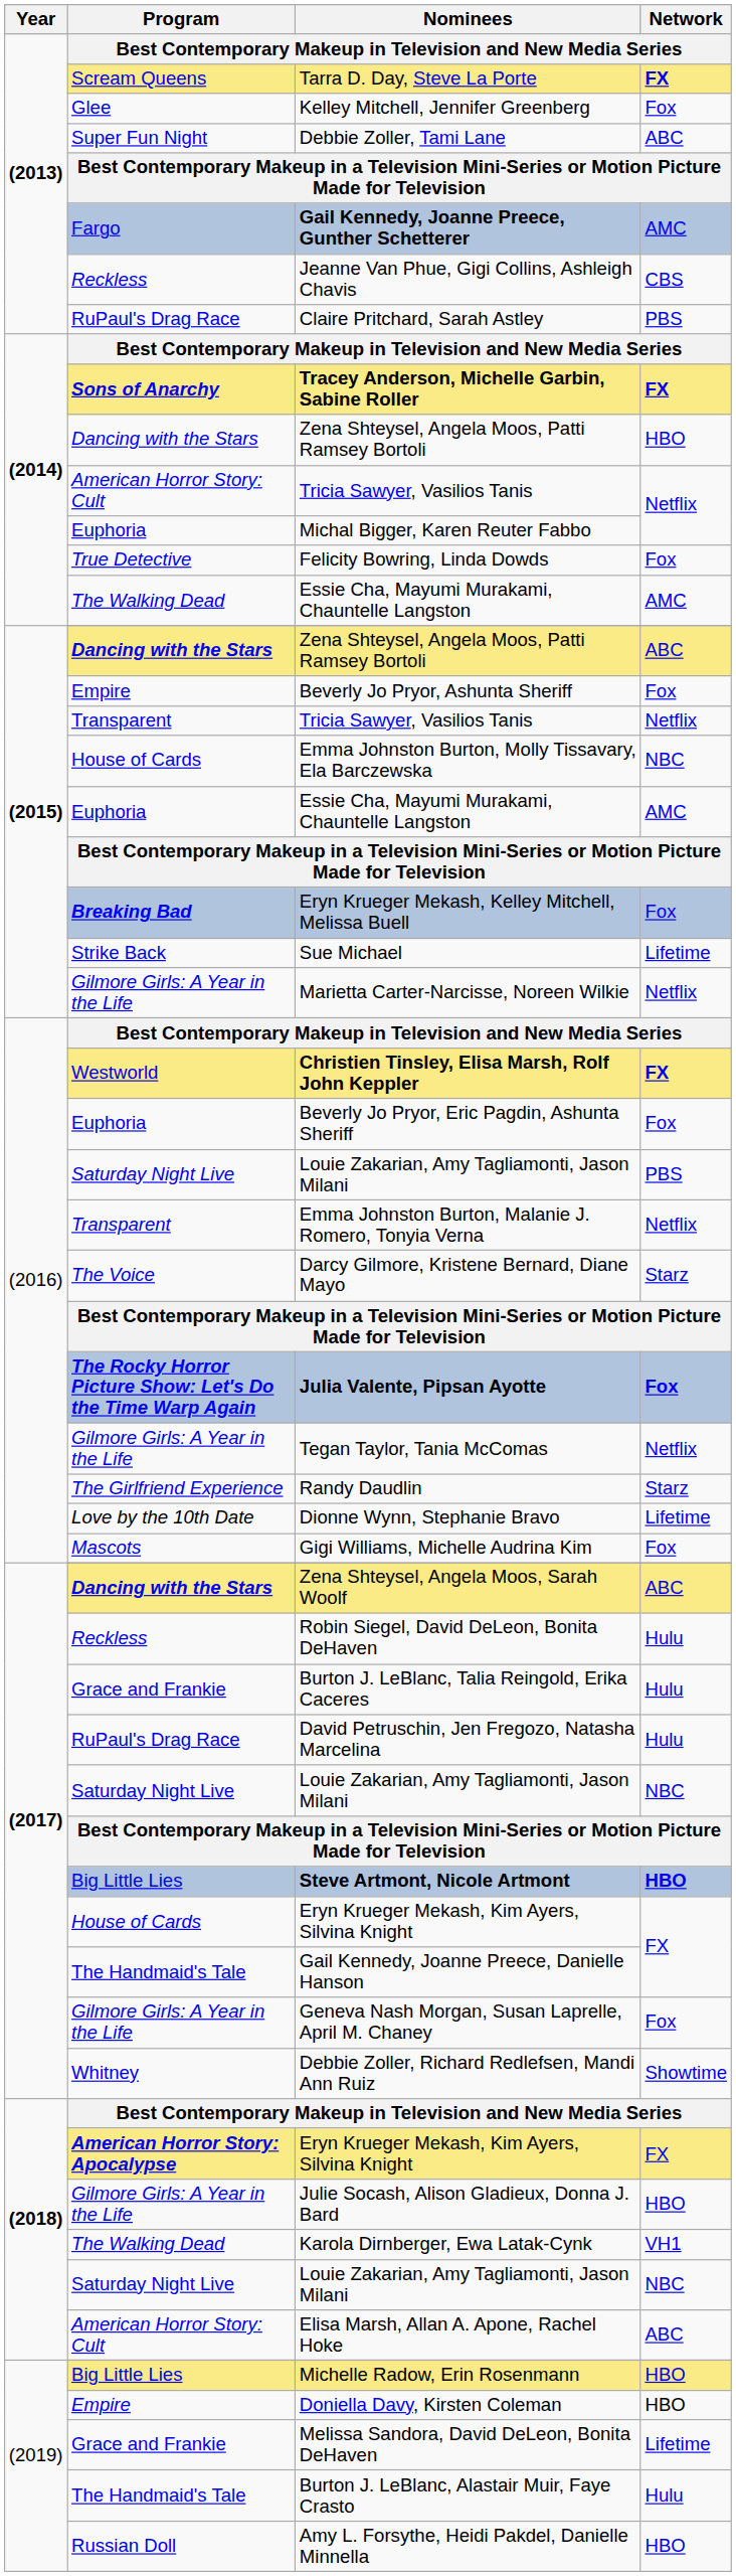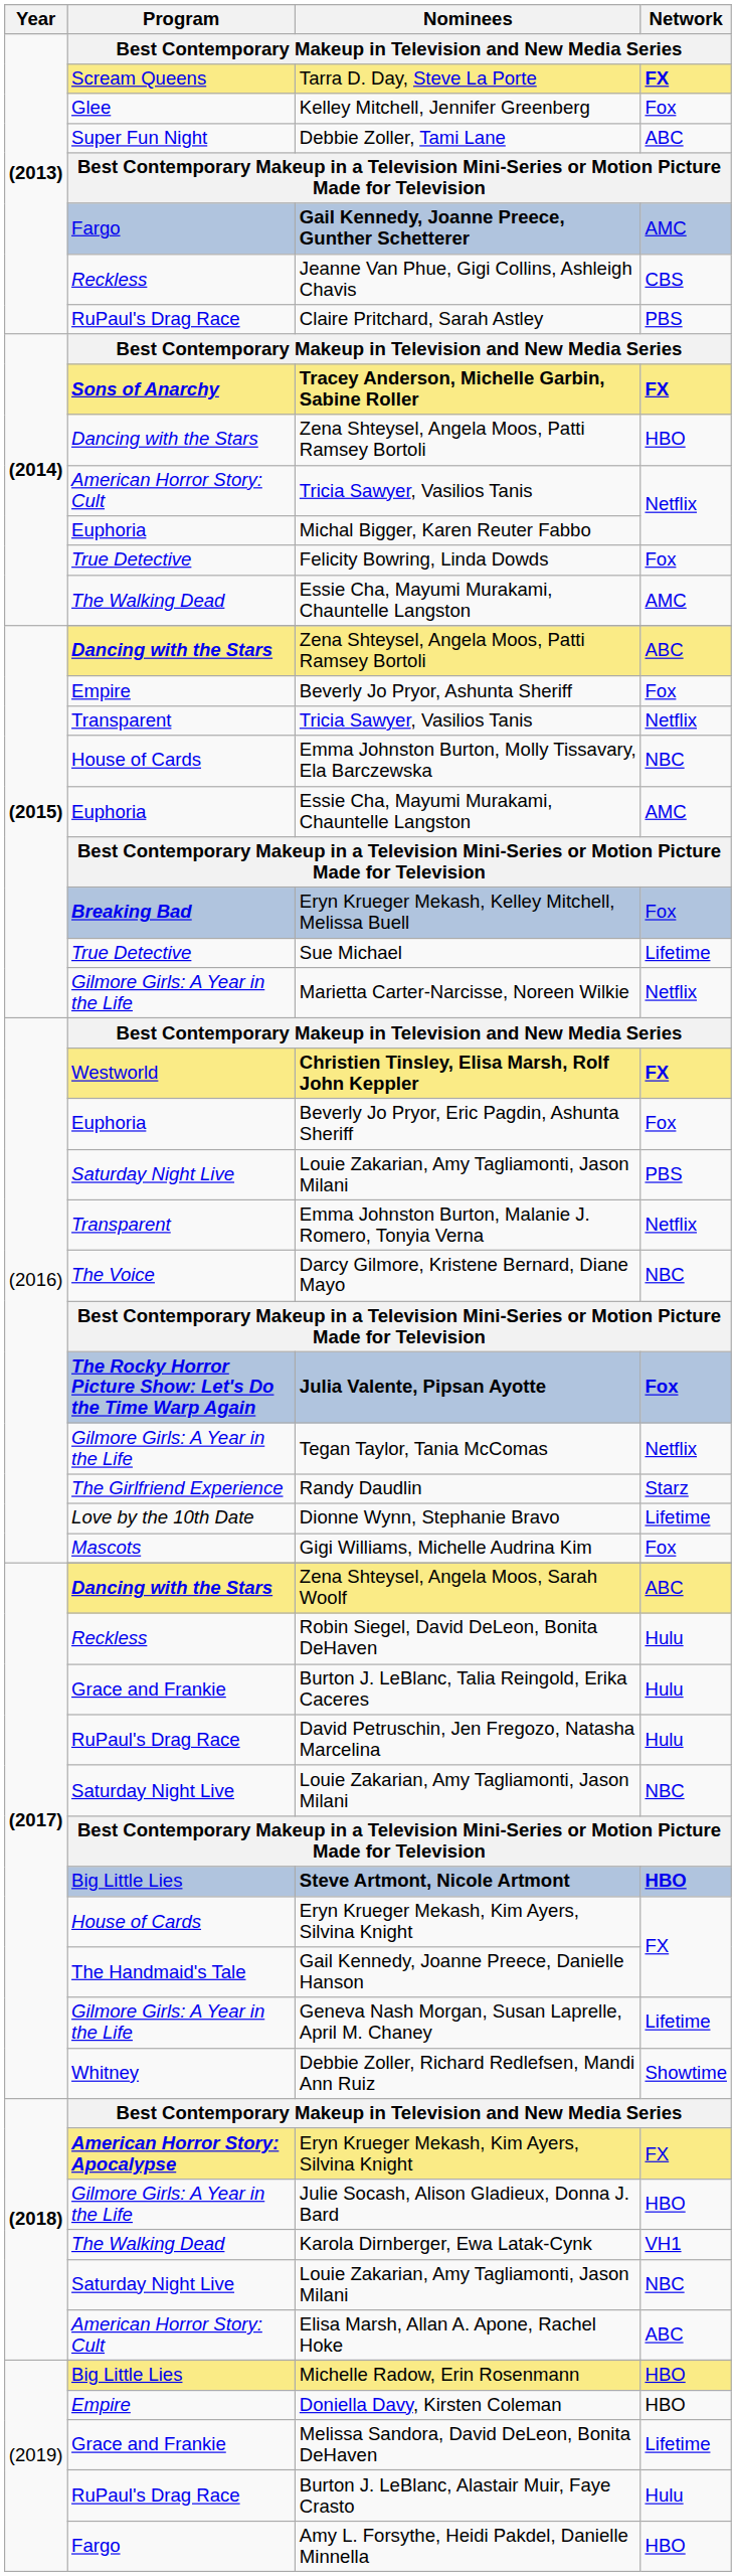Sue Michael | Program: Strike Back -> True Detective
Darcy Gilmore, Kristene Bernard, Diane Mayo | Network: Starz -> NBC
Geneva Nash Morgan, Susan Laprelle, April M. Chaney | Network: Fox -> Lifetime
Burton J. LeBlanc, Alastair Muir, Faye Crasto | Program: The Handmaid's Tale -> RuPaul's Drag Race
Amy L. Forsythe, Heidi Pakdel, Danielle Minnella | Program: Russian Doll -> Fargo
